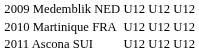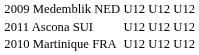rows swapped: 2010 Martinique FRA <-> 2011 Ascona SUI
